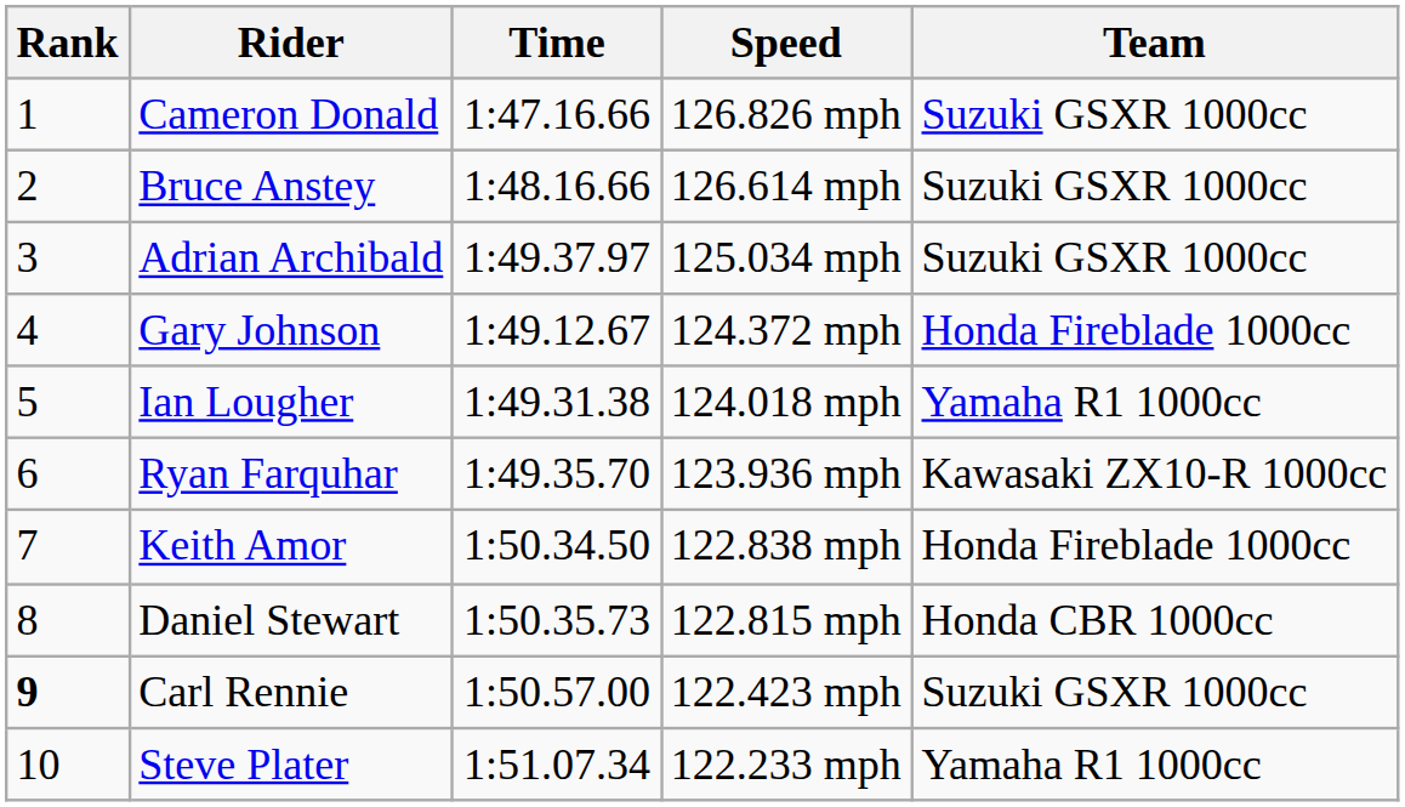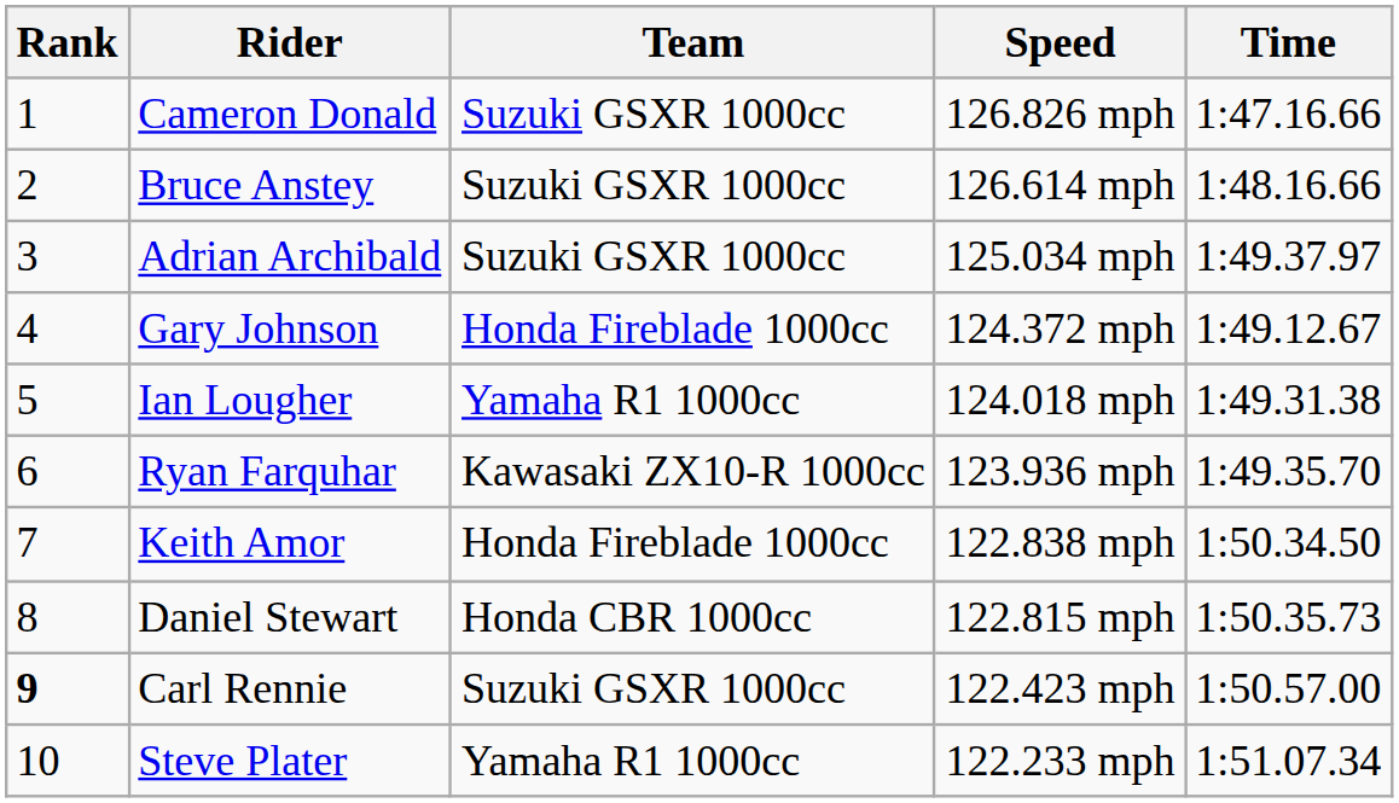columns swapped: Team <-> Time
